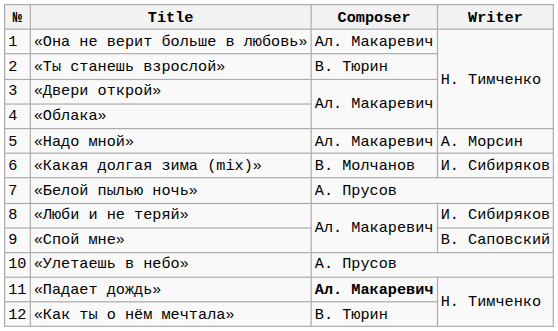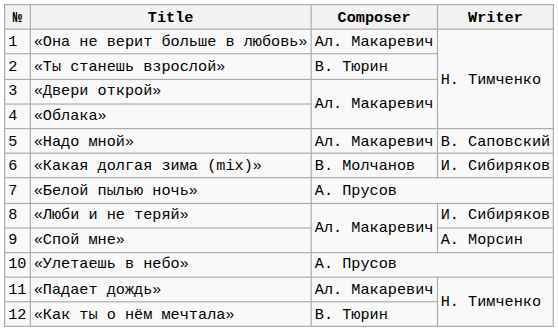«Надо мной» | Writer: А. Морсин -> В. Саповский
«Спой мне» | Writer: В. Саповский -> А. Морсин
«Падает дождь» | Composer: bold -> normal
